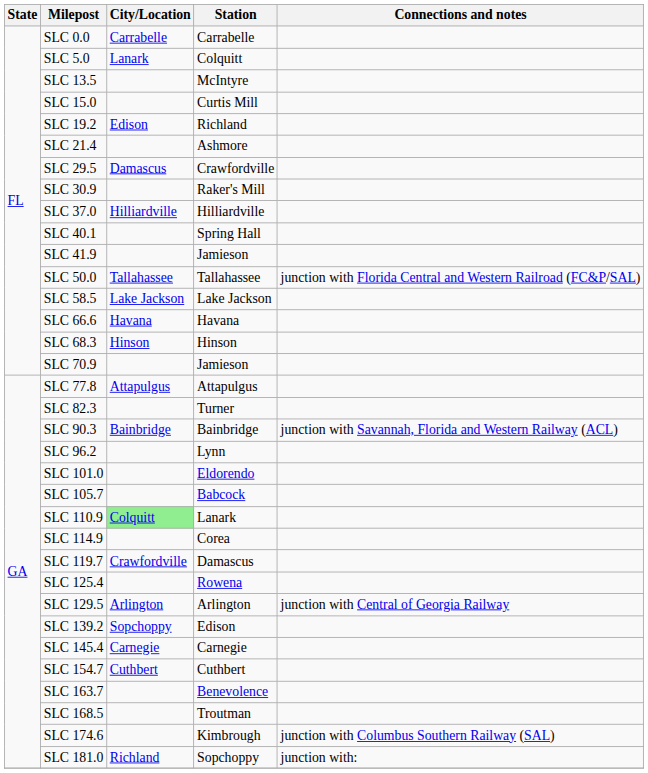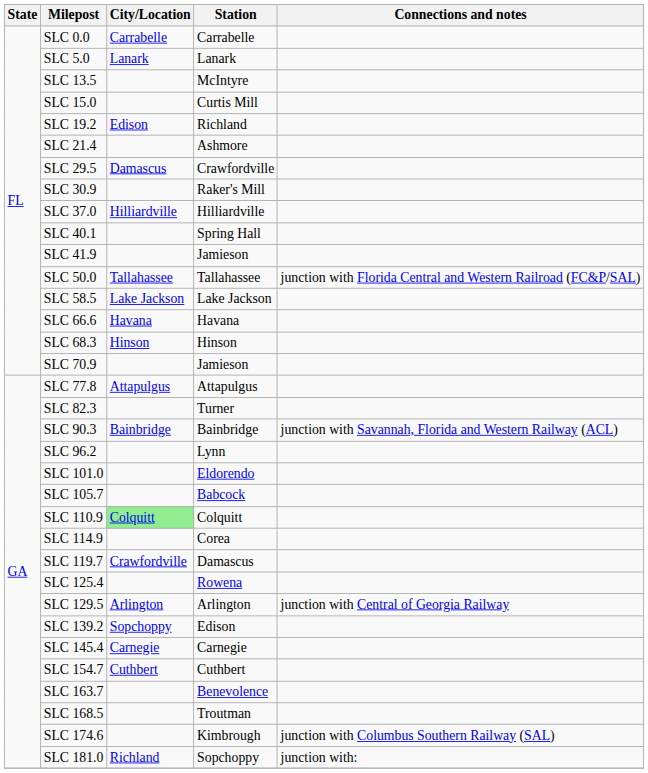SLC 5.0 | Station: Colquitt -> Lanark
SLC 110.9 | Station: Lanark -> Colquitt
